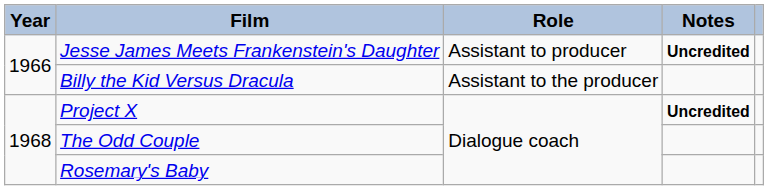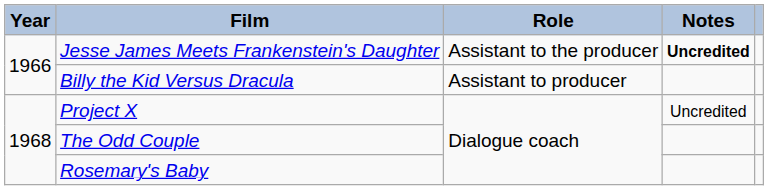Jesse James Meets Frankenstein's Daughter | Role: Assistant to producer -> Assistant to the producer
Billy the Kid Versus Dracula | Role: Assistant to the producer -> Assistant to producer
Project X | Notes: bold -> normal
